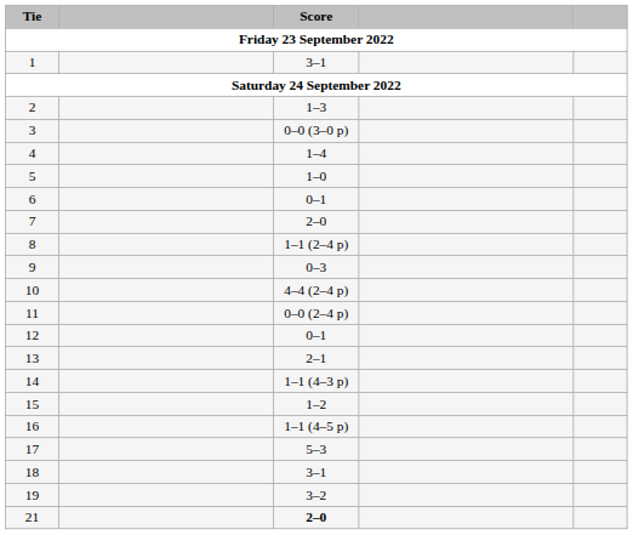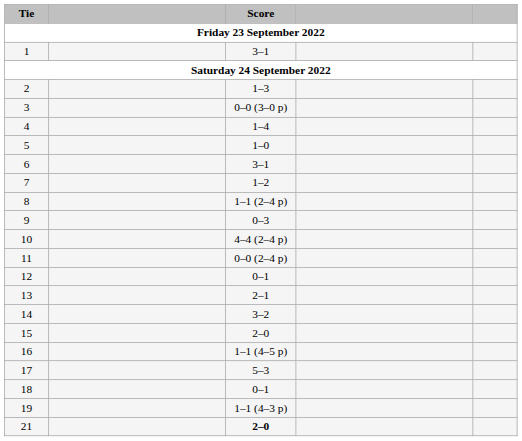6 | Score: 0–1 -> 3–1
7 | Score: 2–0 -> 1–2
14 | Score: 1–1 (4–3 p) -> 3–2
15 | Score: 1–2 -> 2–0
18 | Score: 3–1 -> 0–1
19 | Score: 3–2 -> 1–1 (4–3 p)
